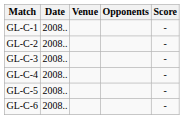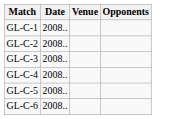- column: Score | - | - | - | - | - | -
